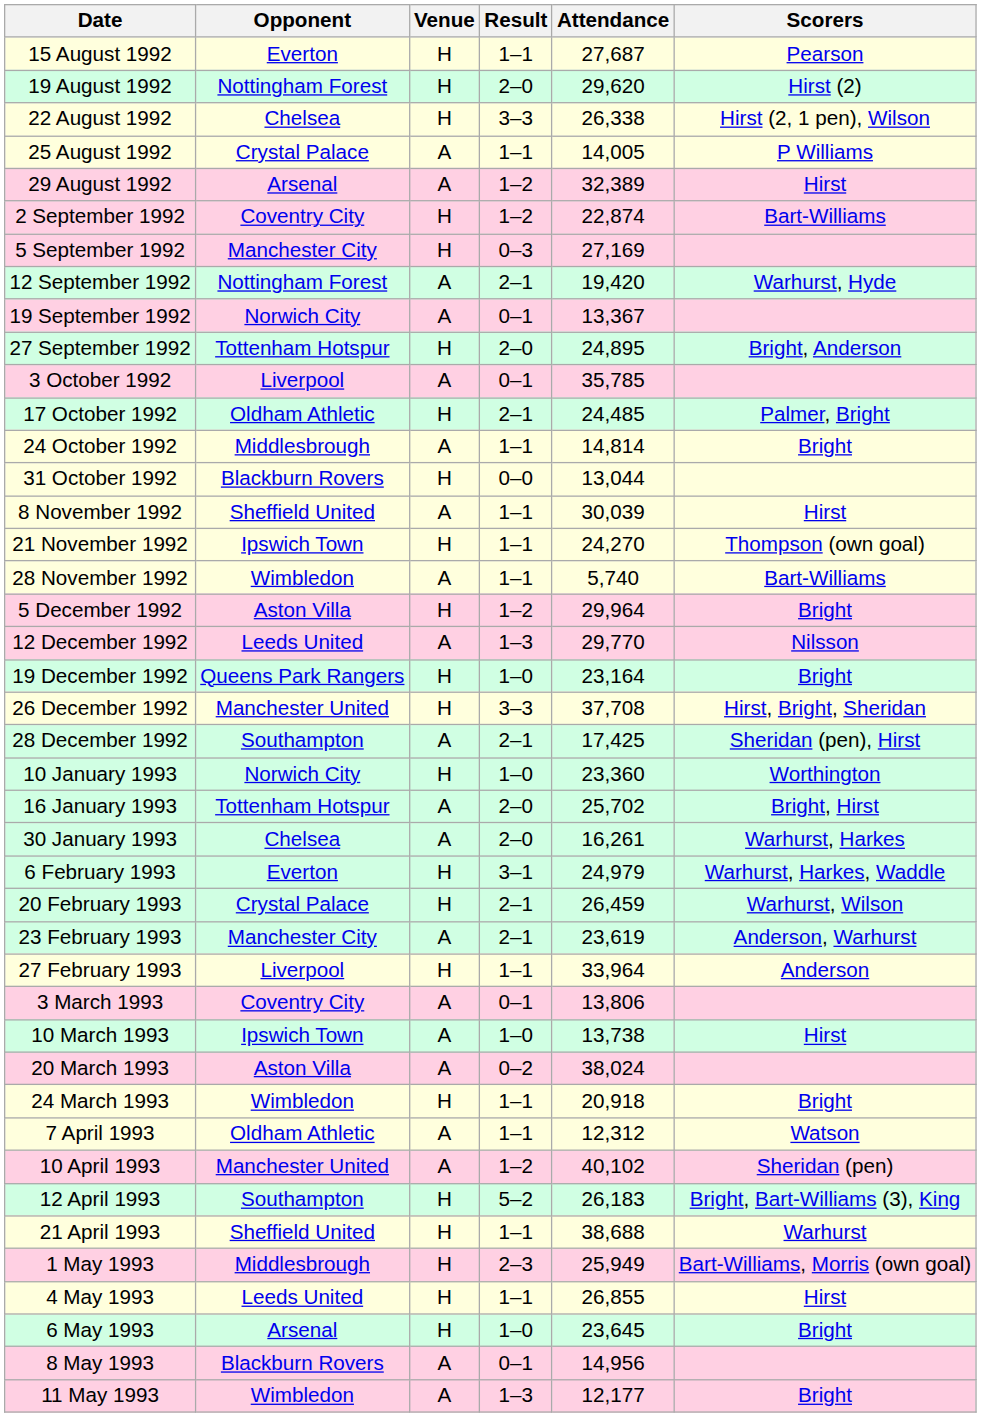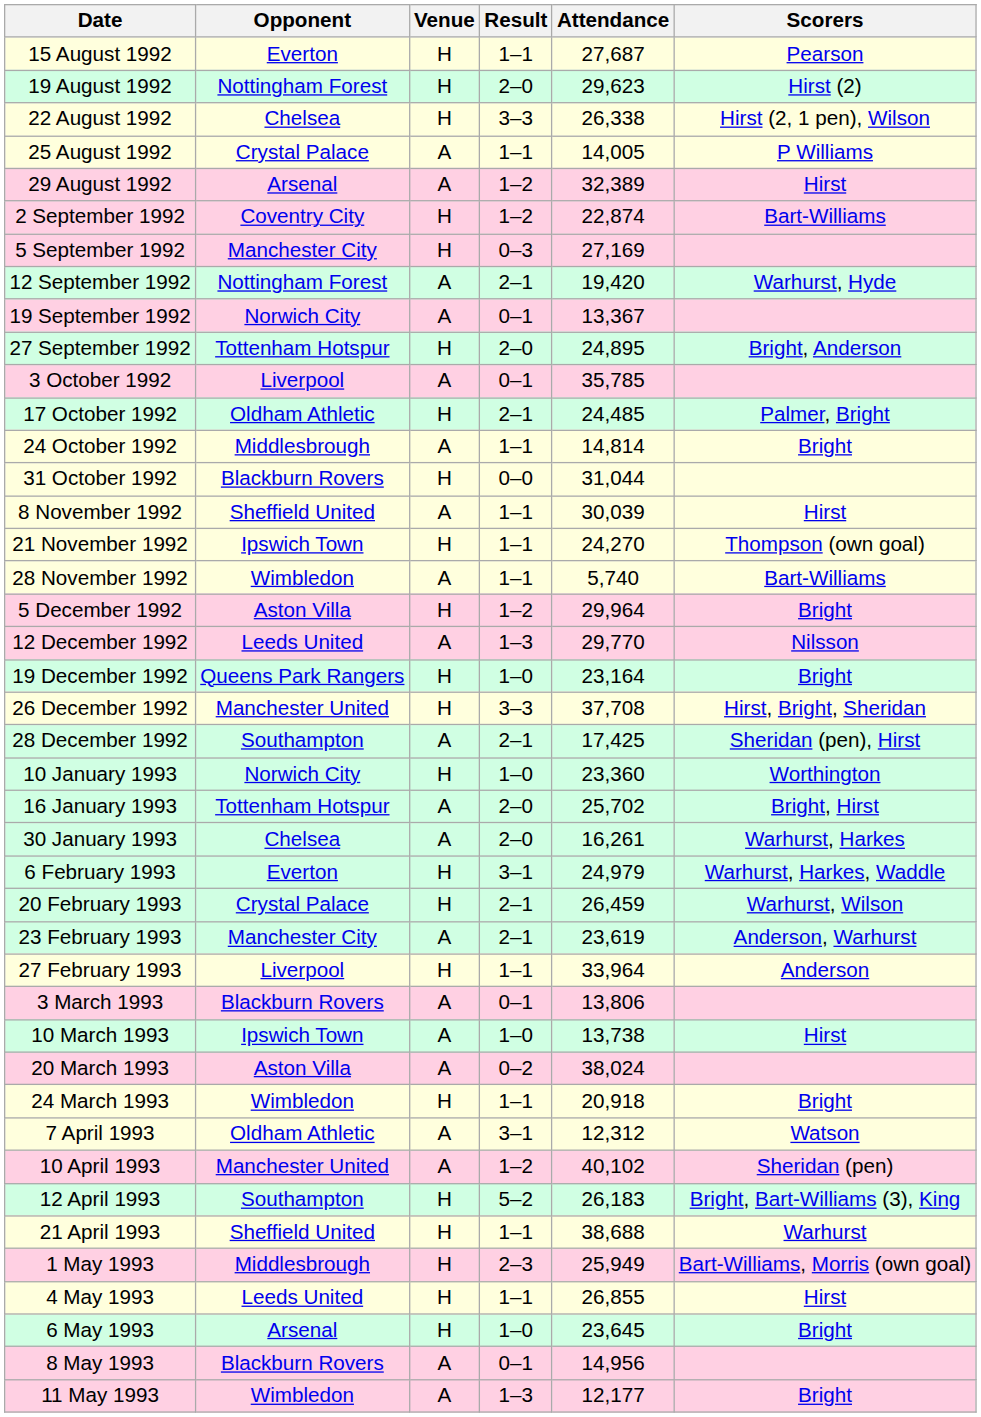19 August 1992 | Attendance: 29,620 -> 29,623
31 October 1992 | Attendance: 13,044 -> 31,044
3 March 1993 | Opponent: Coventry City -> Blackburn Rovers
7 April 1993 | Result: 1–1 -> 3–1
